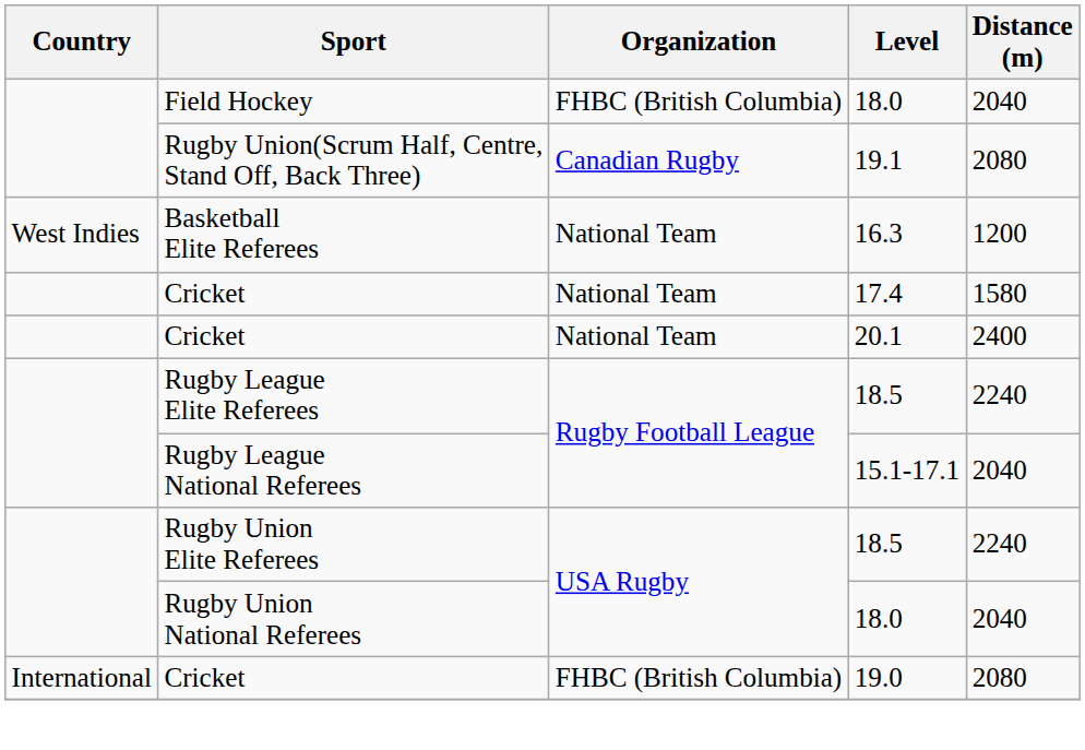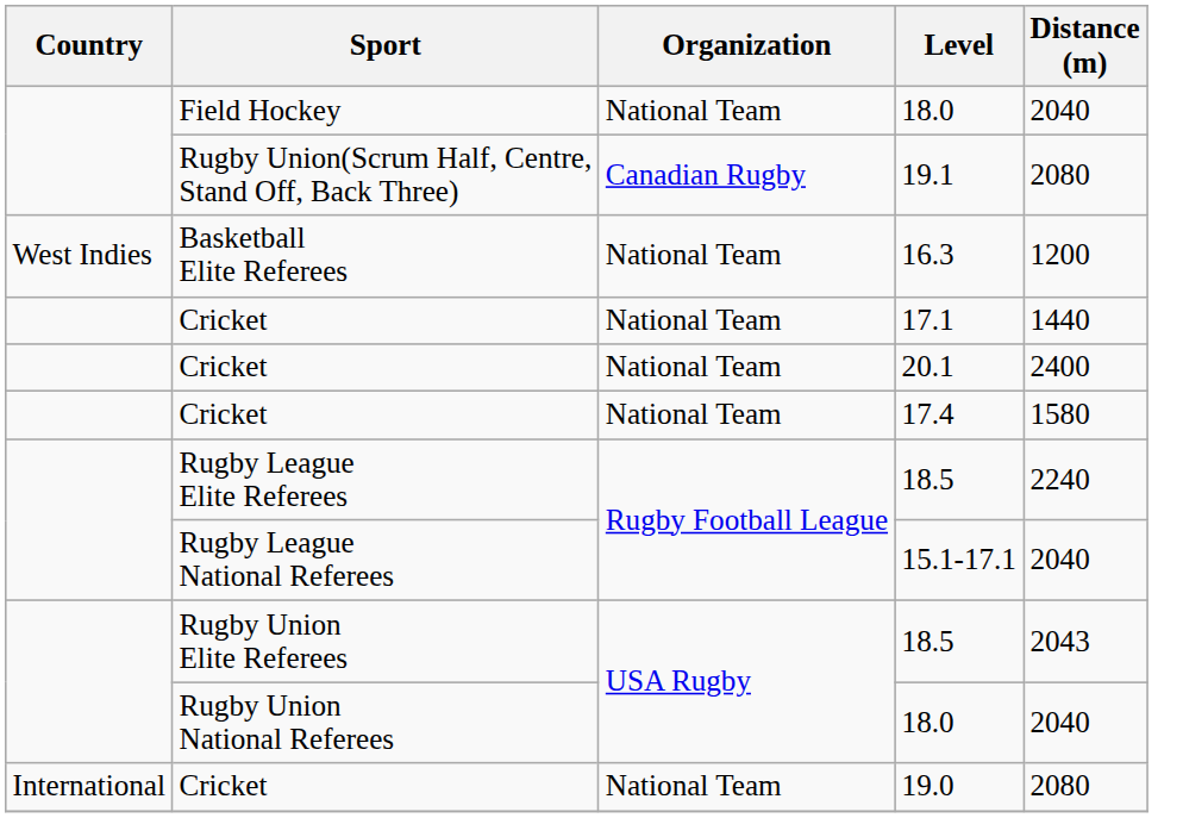Field Hockey / 18.0 | Organization: FHBC (British Columbia) -> National Team
+ row: Cricket | National Team | 17.1 | 1440
rows swapped: 20.1 <-> 17.4
Rugby Union Elite Referees / 18.5 | Distance (m): 2240 -> 2043
19.0 | Organization: FHBC (British Columbia) -> National Team
